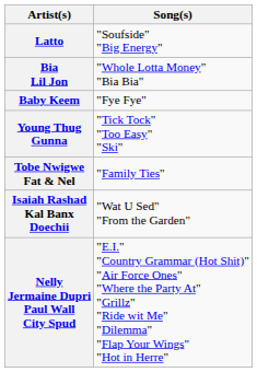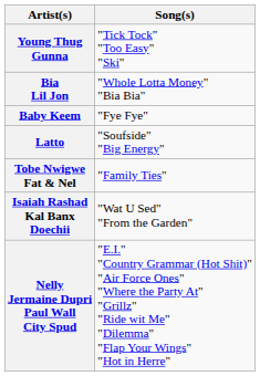rows swapped: Young Thug Gunna <-> Latto
